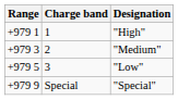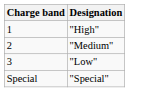- column: Range | +979 1 | +979 3 | +979 5 | +979 9
